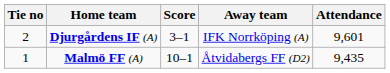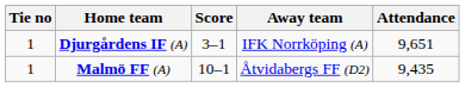Djurgårdens IF (A) | Tie no: 2 -> 1
Djurgårdens IF (A) | Attendance: 9,601 -> 9,651
